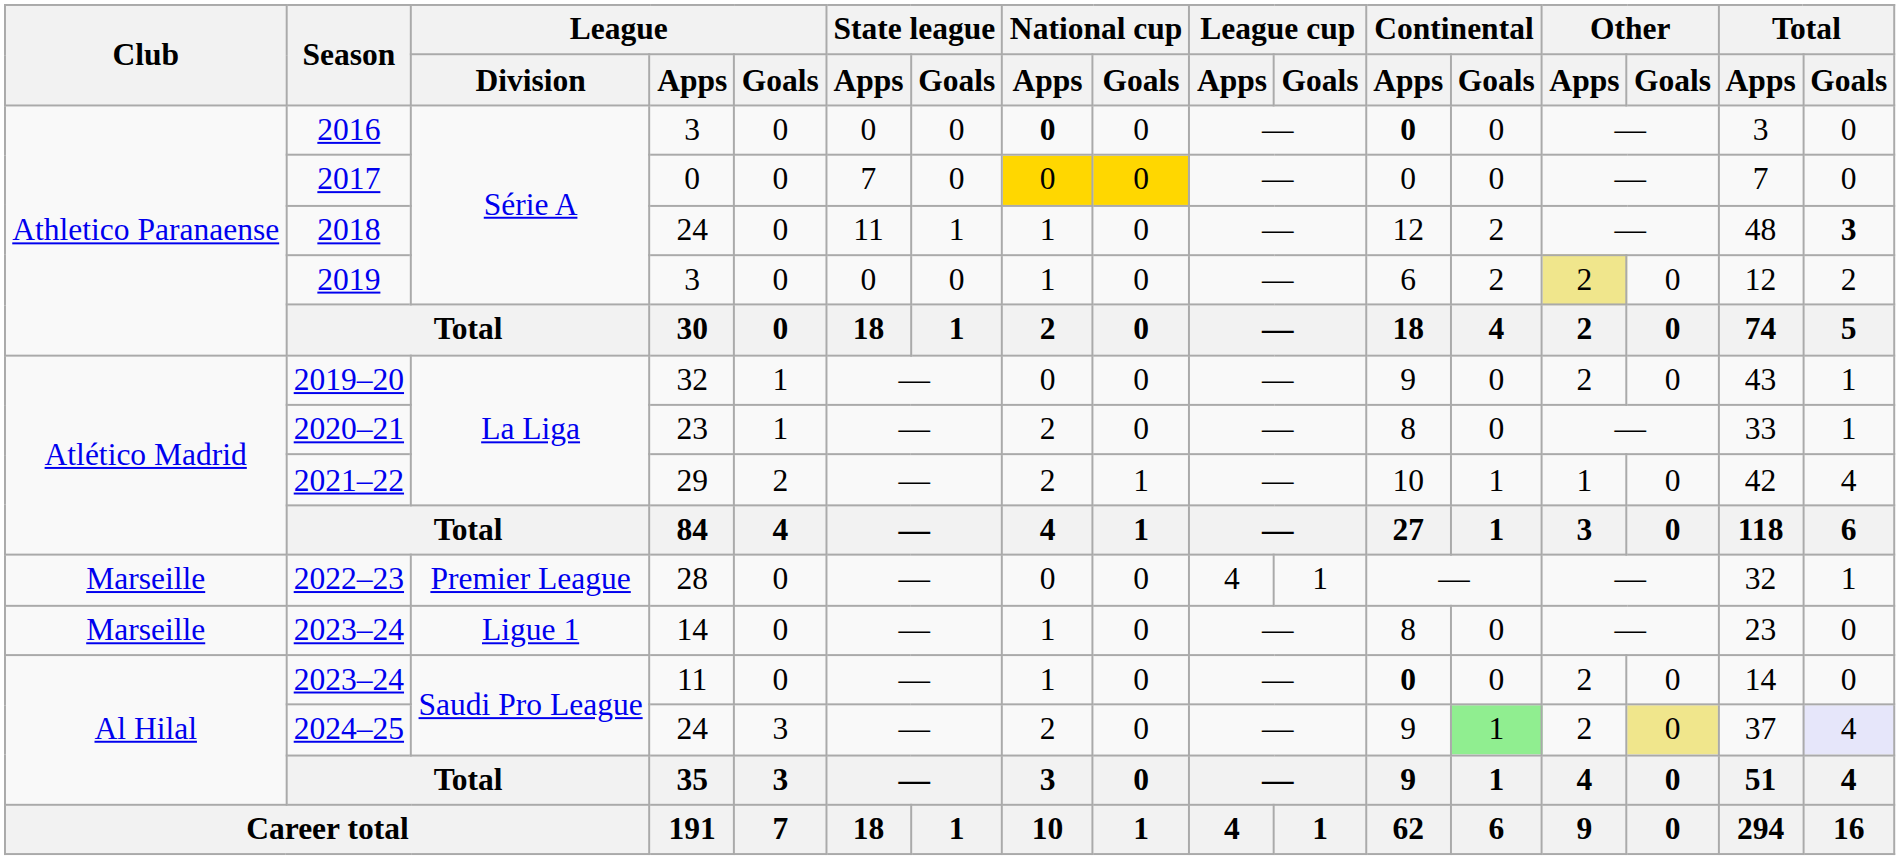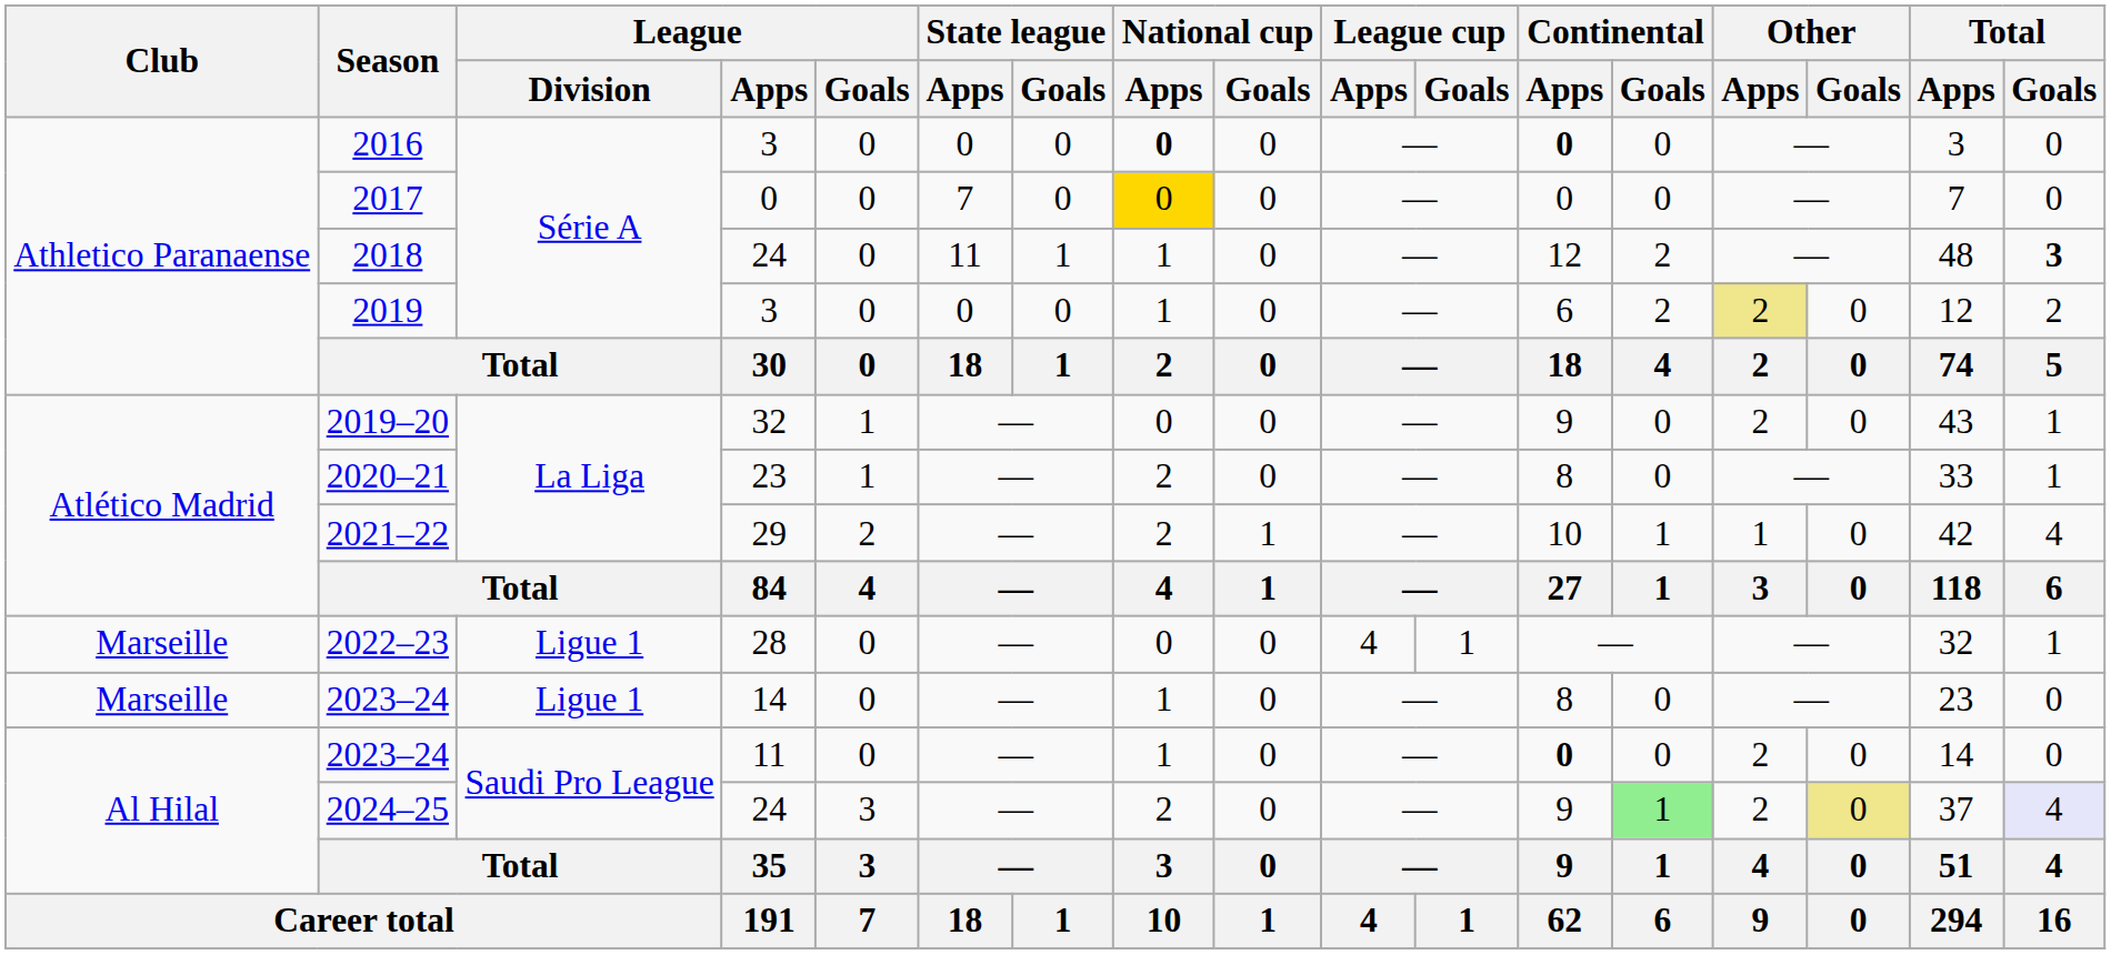2017 | National cup / Goals: gold background -> no background
2022–23 | League / Division: Premier League -> Ligue 1
